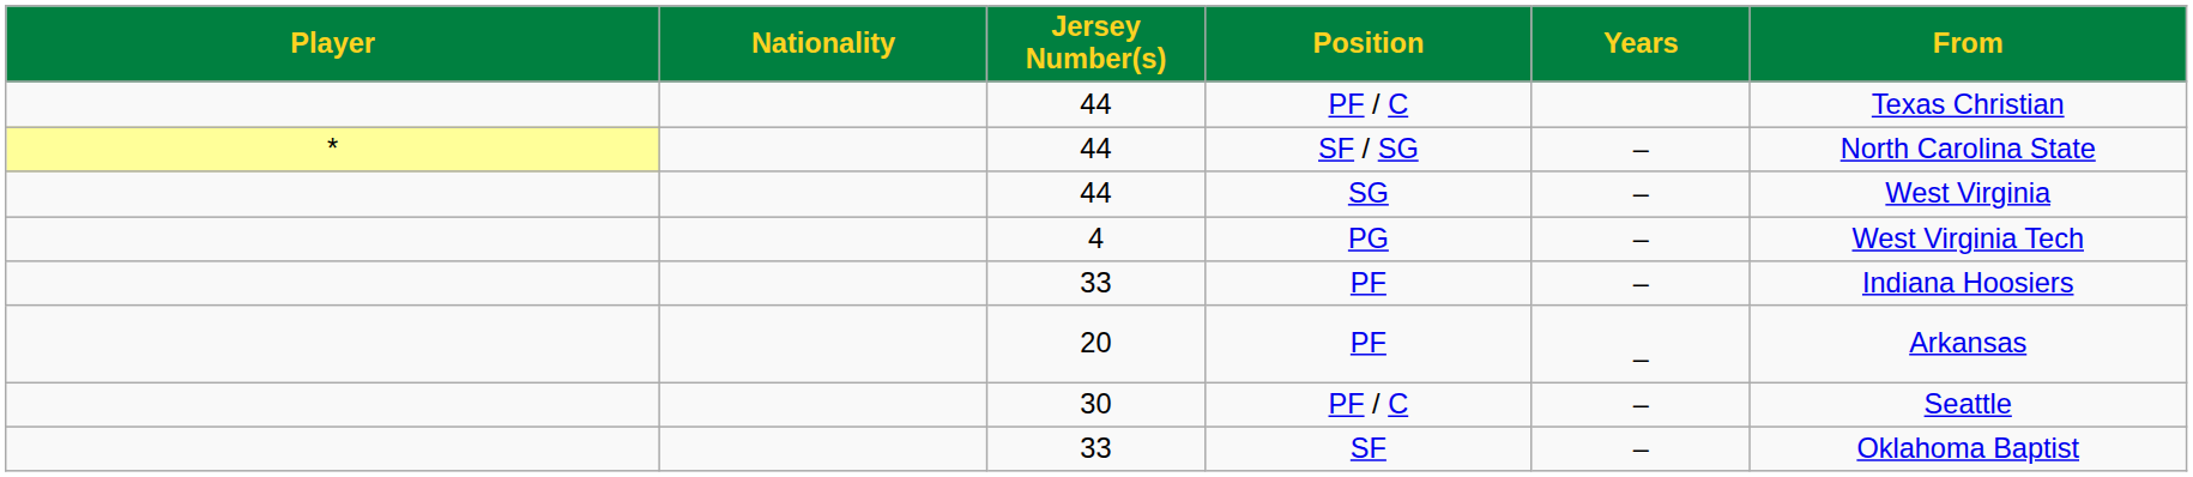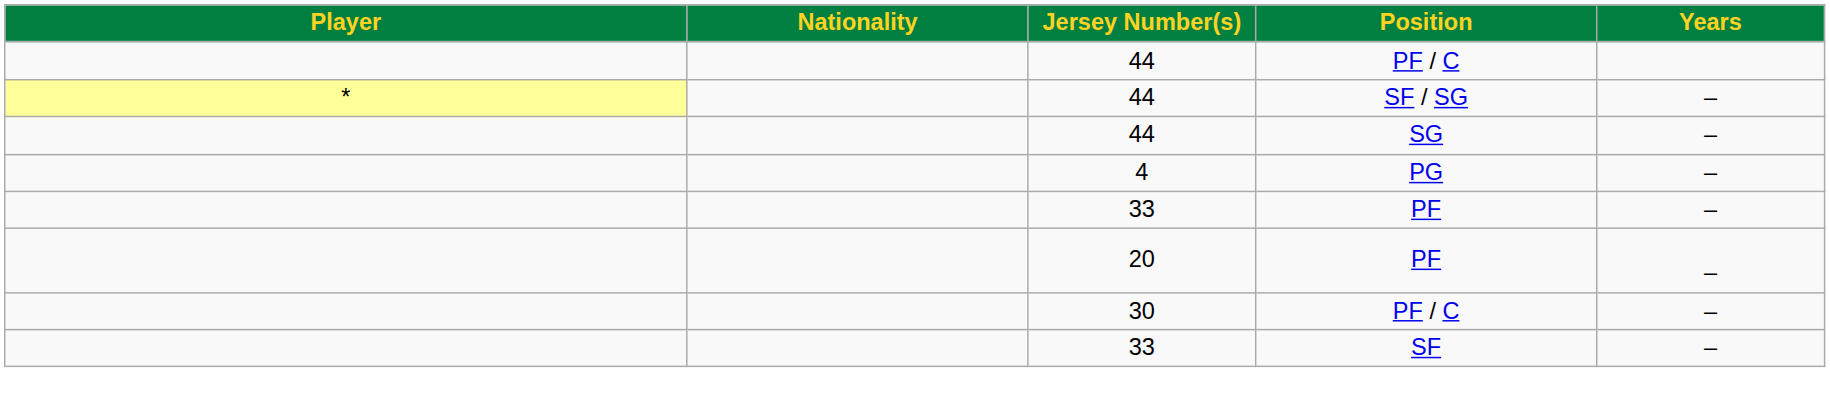- column: From | Texas Christian | North Carolina State | West Virginia | West Virginia Tech | Indiana Hoosiers | Arkansas | Seattle | Oklahoma Baptist
